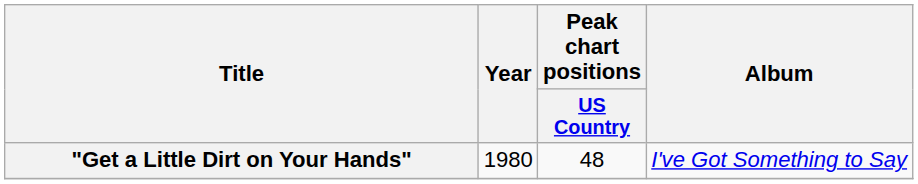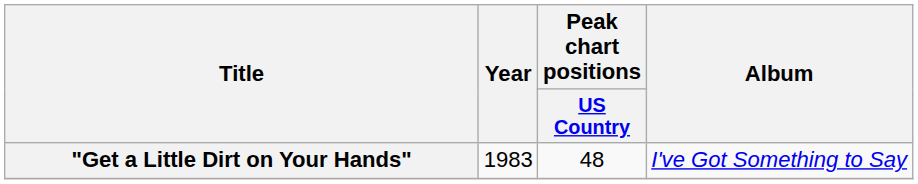"Get a Little Dirt on Your Hands" | Year: 1980 -> 1983
